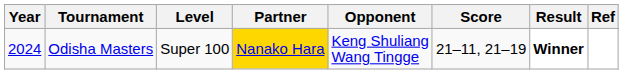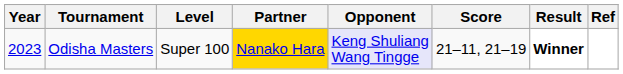Odisha Masters | Year: 2024 -> 2023
Odisha Masters | Opponent: no background -> lavender background
